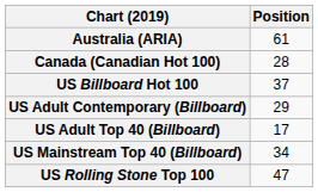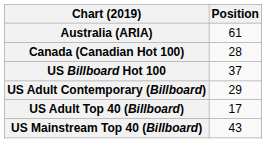US Mainstream Top 40 (Billboard) | Position: 34 -> 43
- row: US Rolling Stone Top 100 | 47
